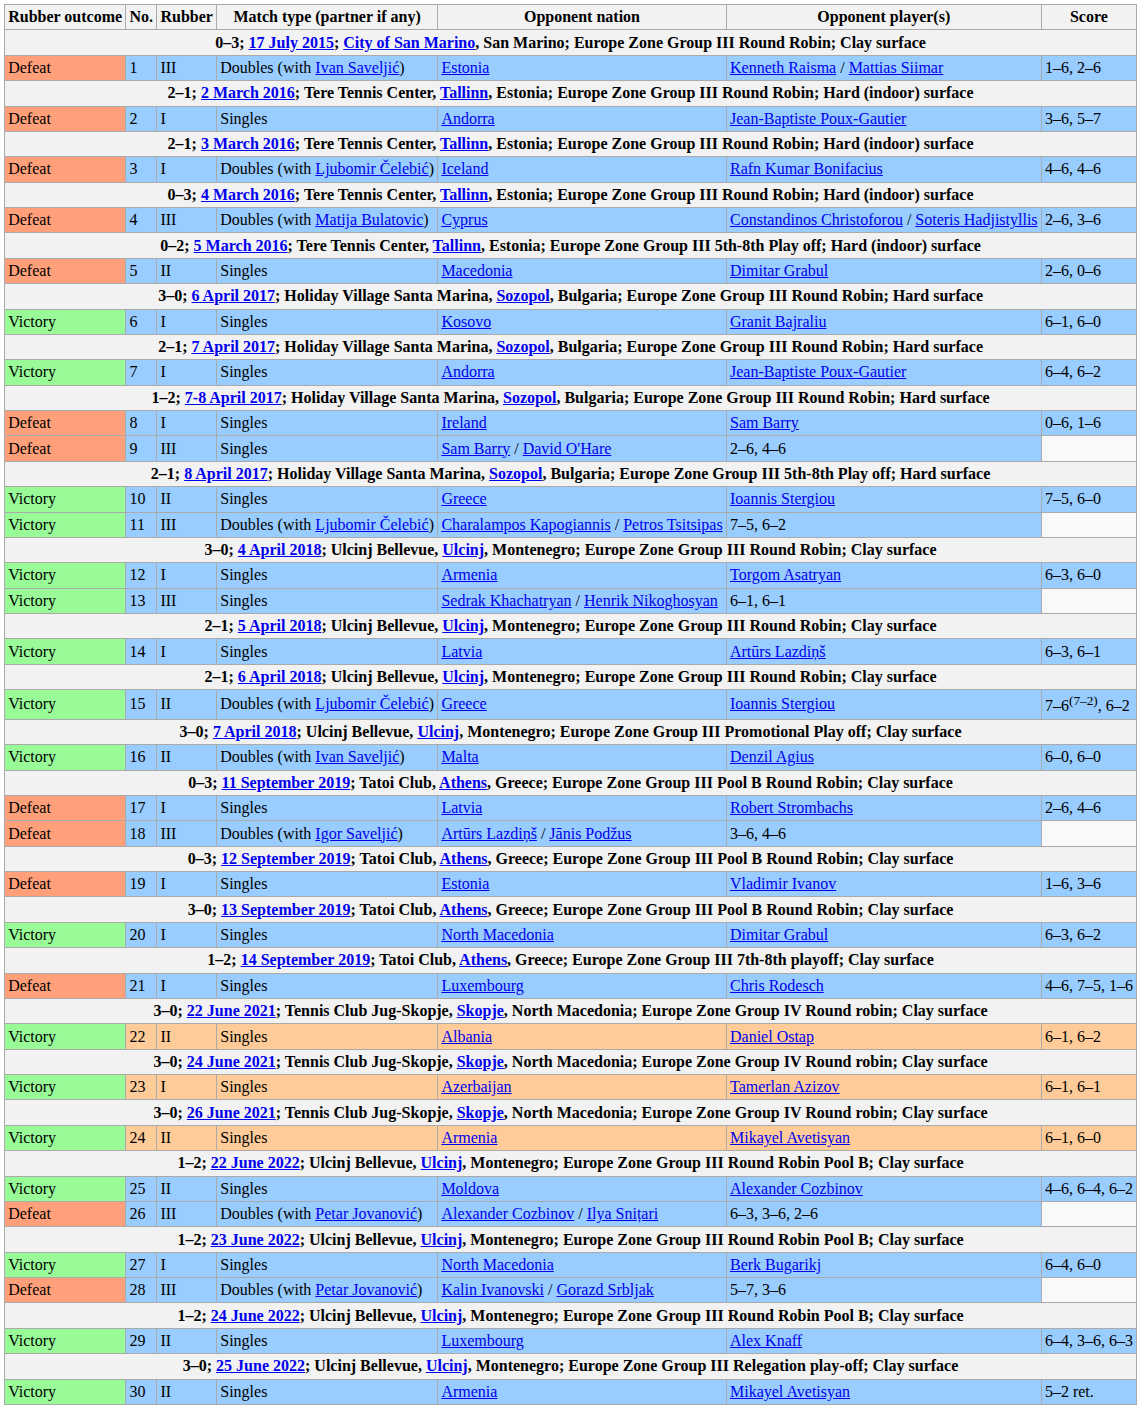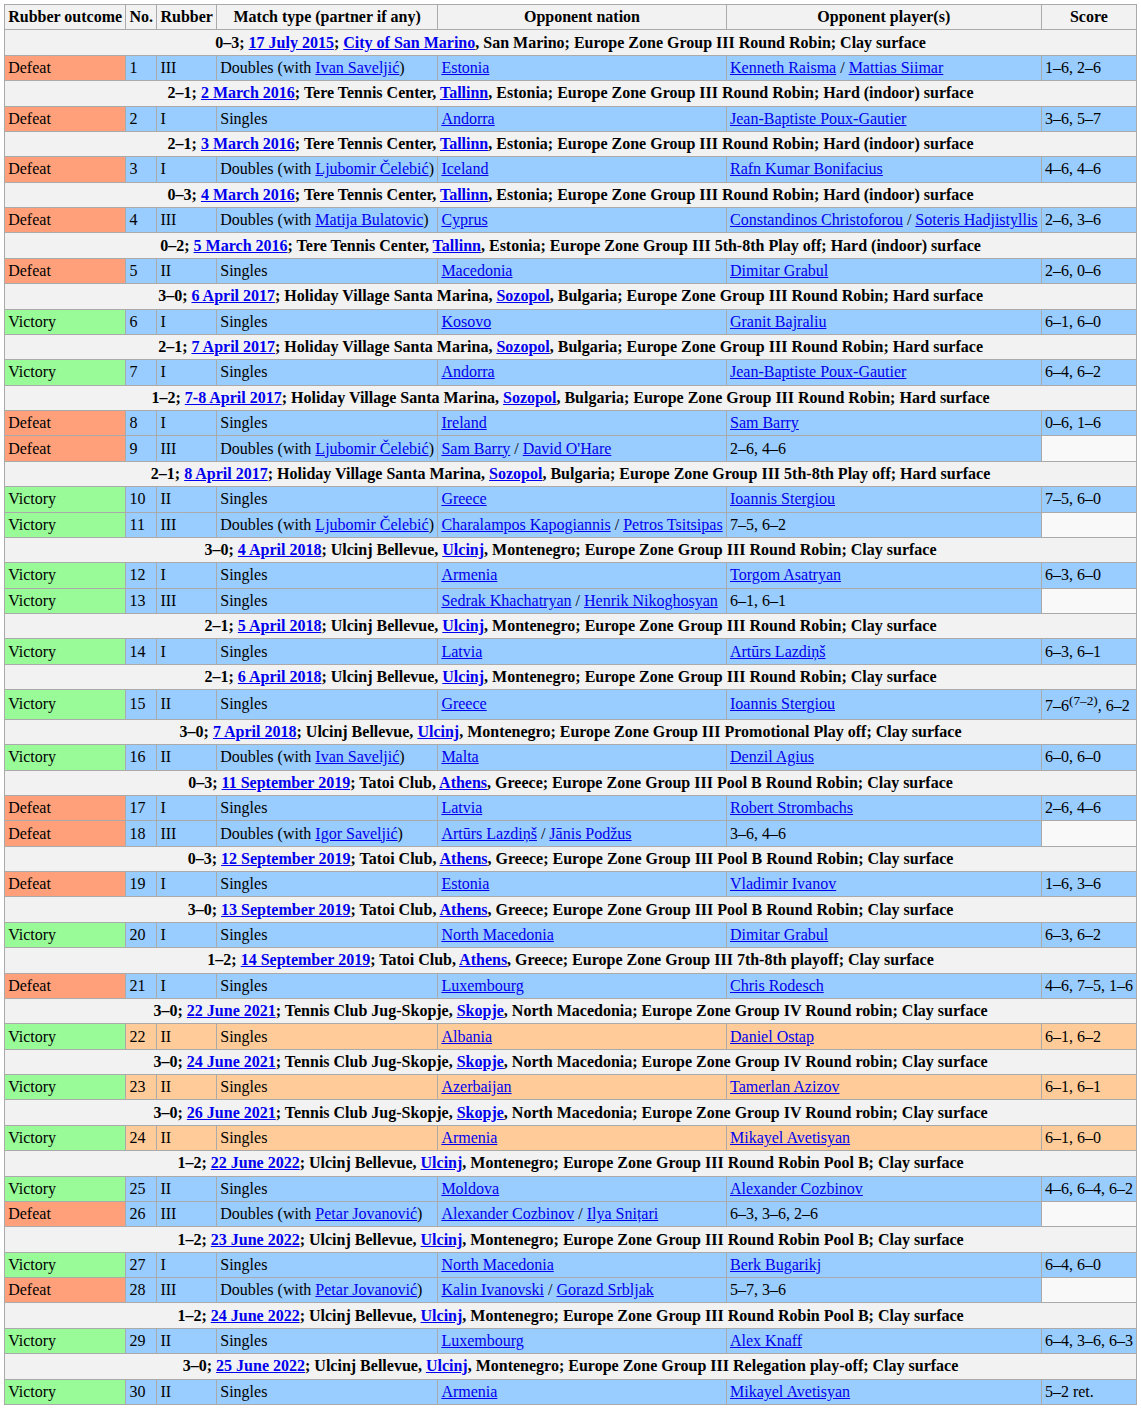9 | Match type (partner if any): Singles -> Doubles (with Ljubomir Čelebić)
15 | Match type (partner if any): Doubles (with Ljubomir Čelebić) -> Singles
23 | Rubber: I -> II
